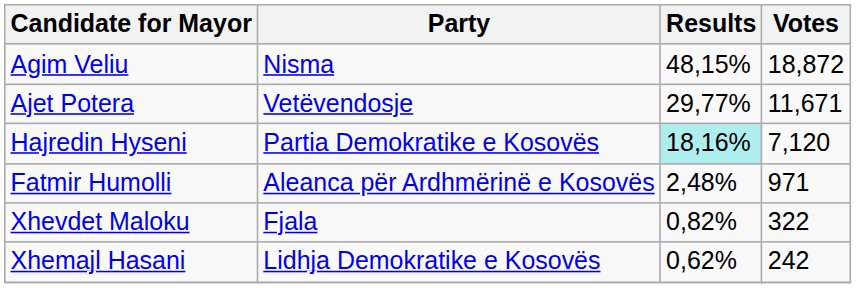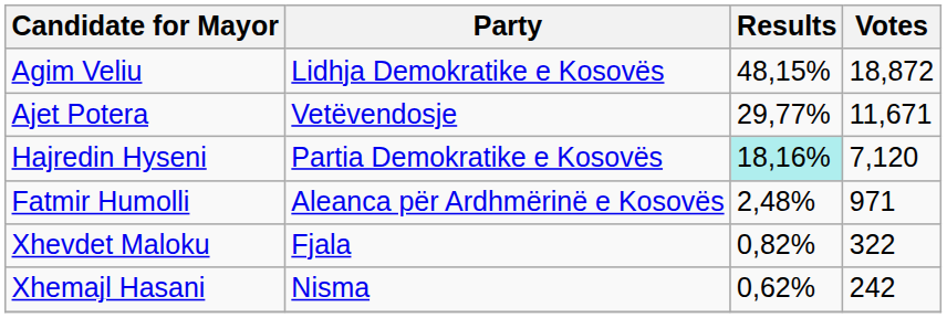Agim Veliu | Party: Nisma -> Lidhja Demokratike e Kosovës
Xhemajl Hasani | Party: Lidhja Demokratike e Kosovës -> Nisma
